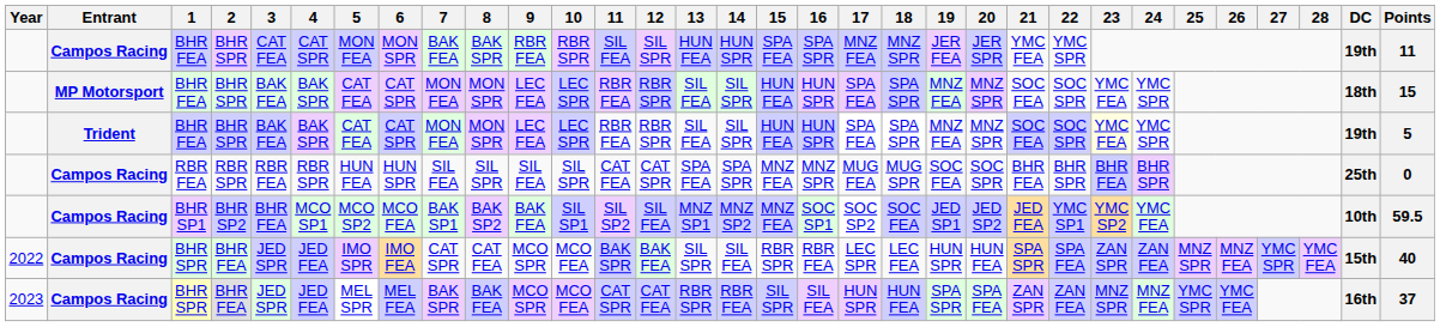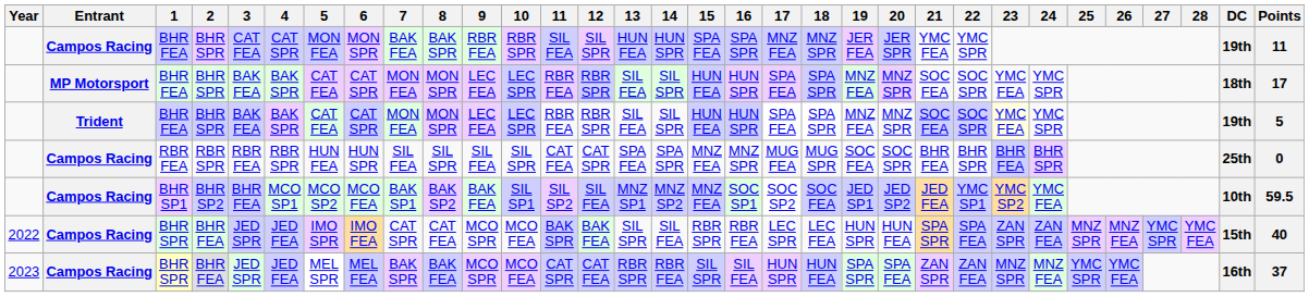MP Motorsport / BHR FEA | Points: 15 -> 17
